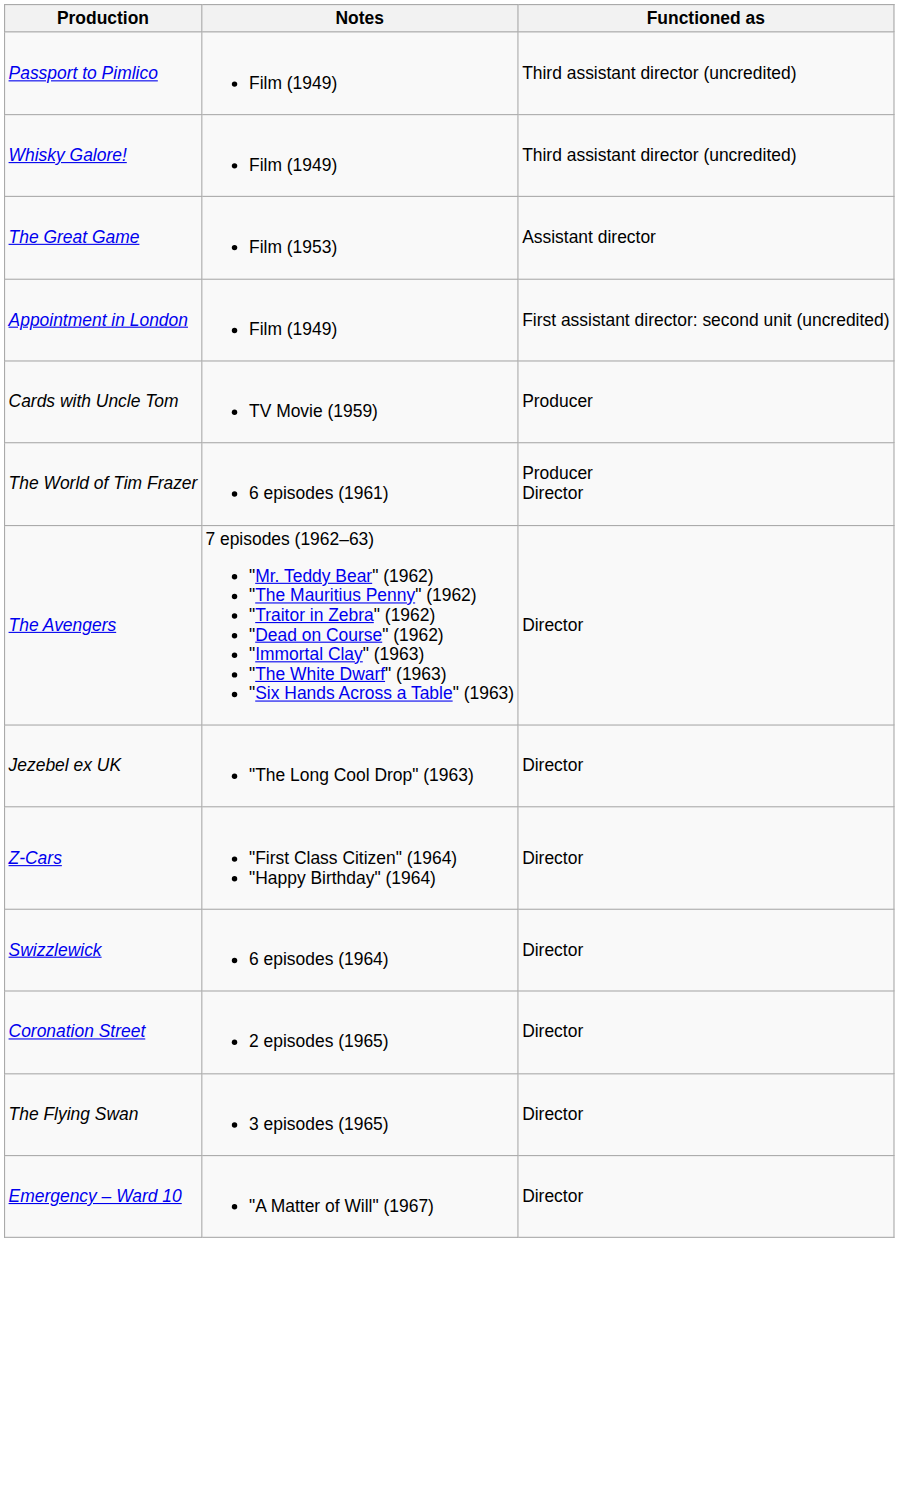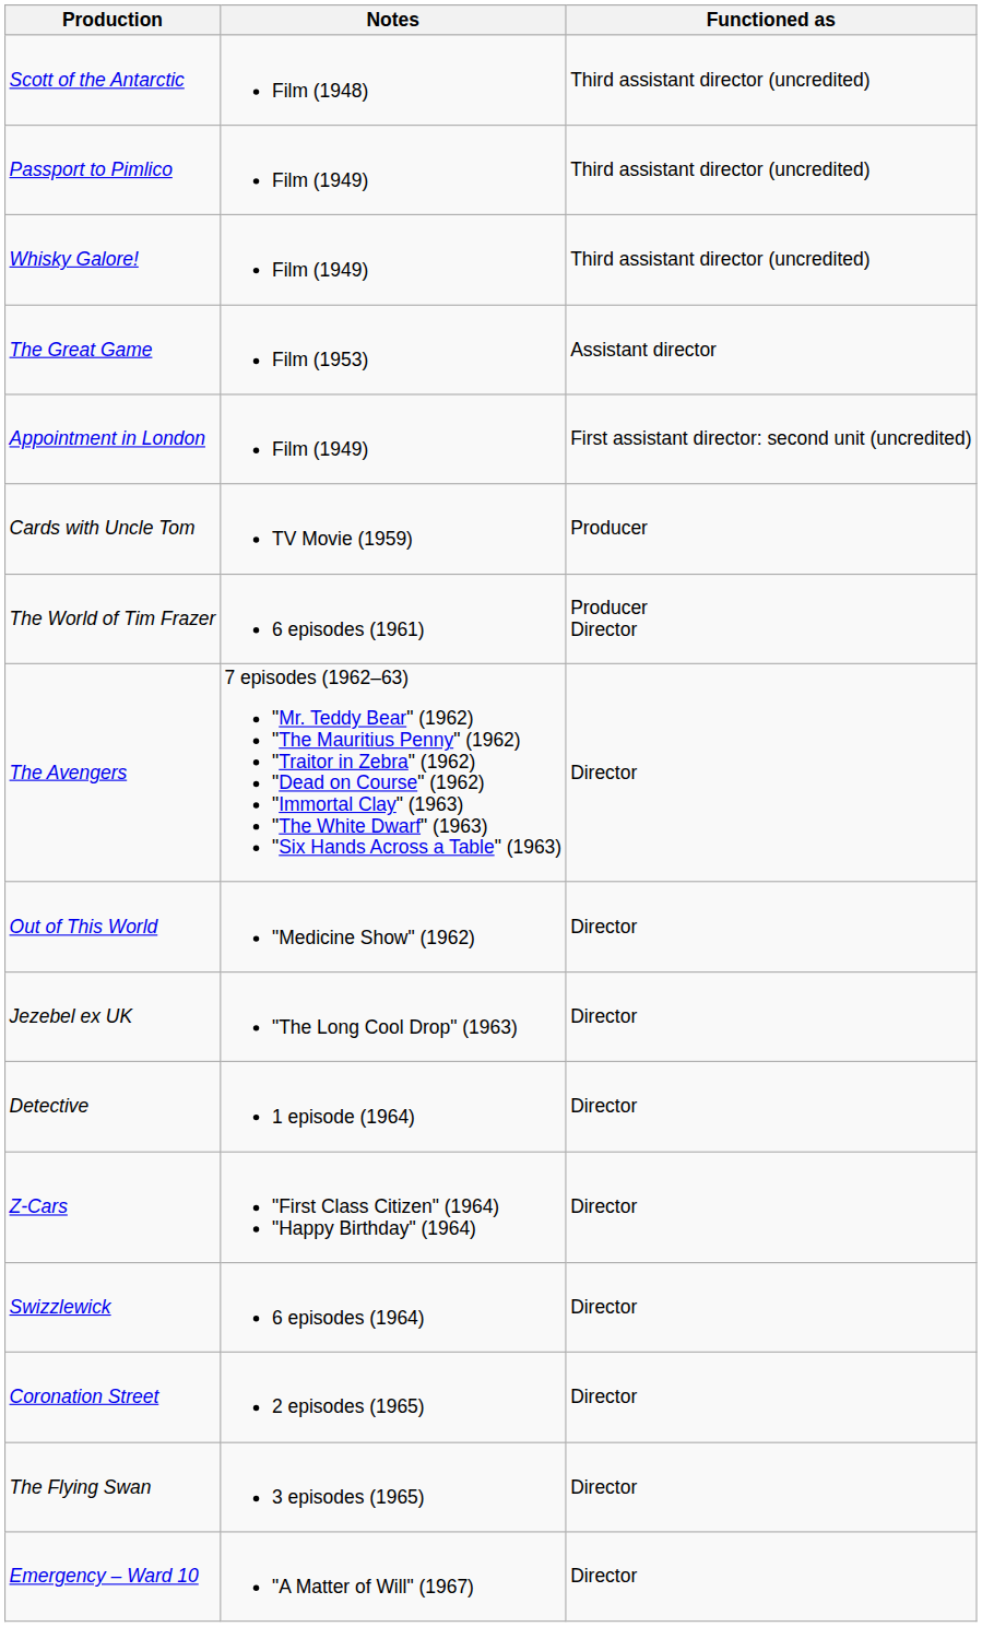+ row: Scott of the Antarctic | Film (1948) | Third assistant director (uncredited)
+ row: Out of This World | "Medicine Show" (1962) | Director
+ row: Detective | 1 episode (1964) | Director
